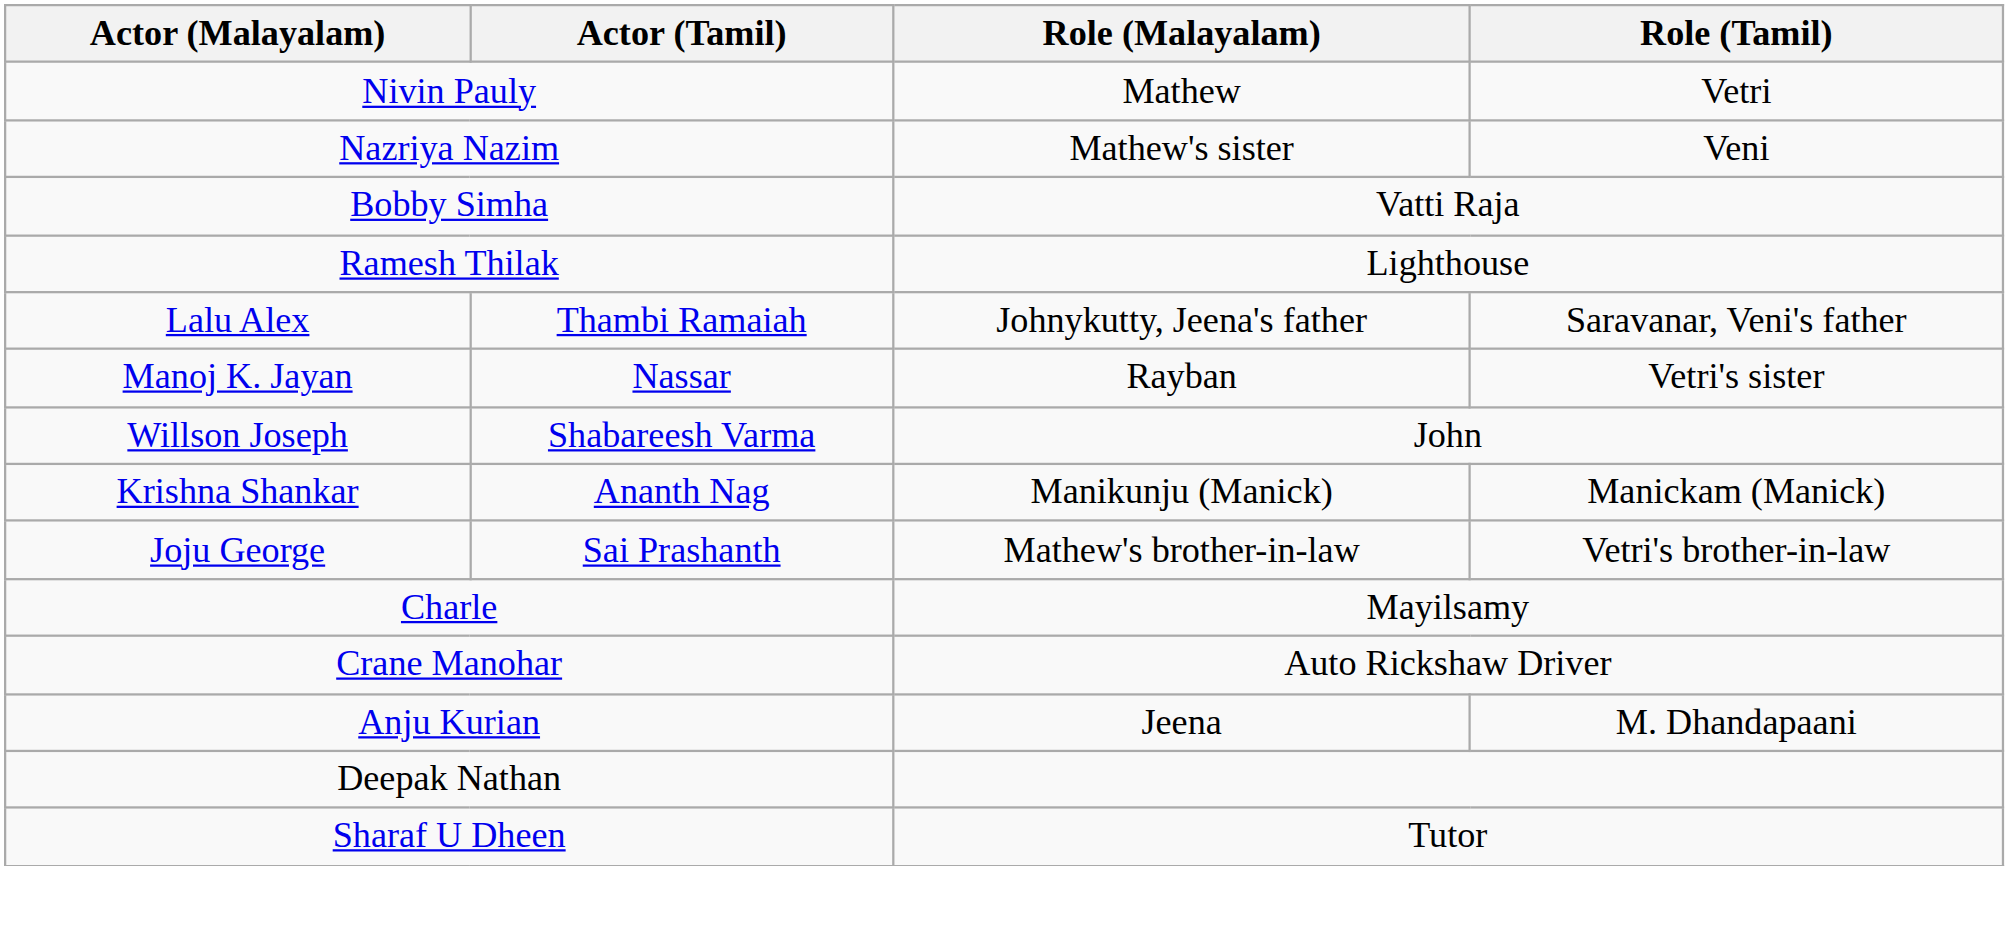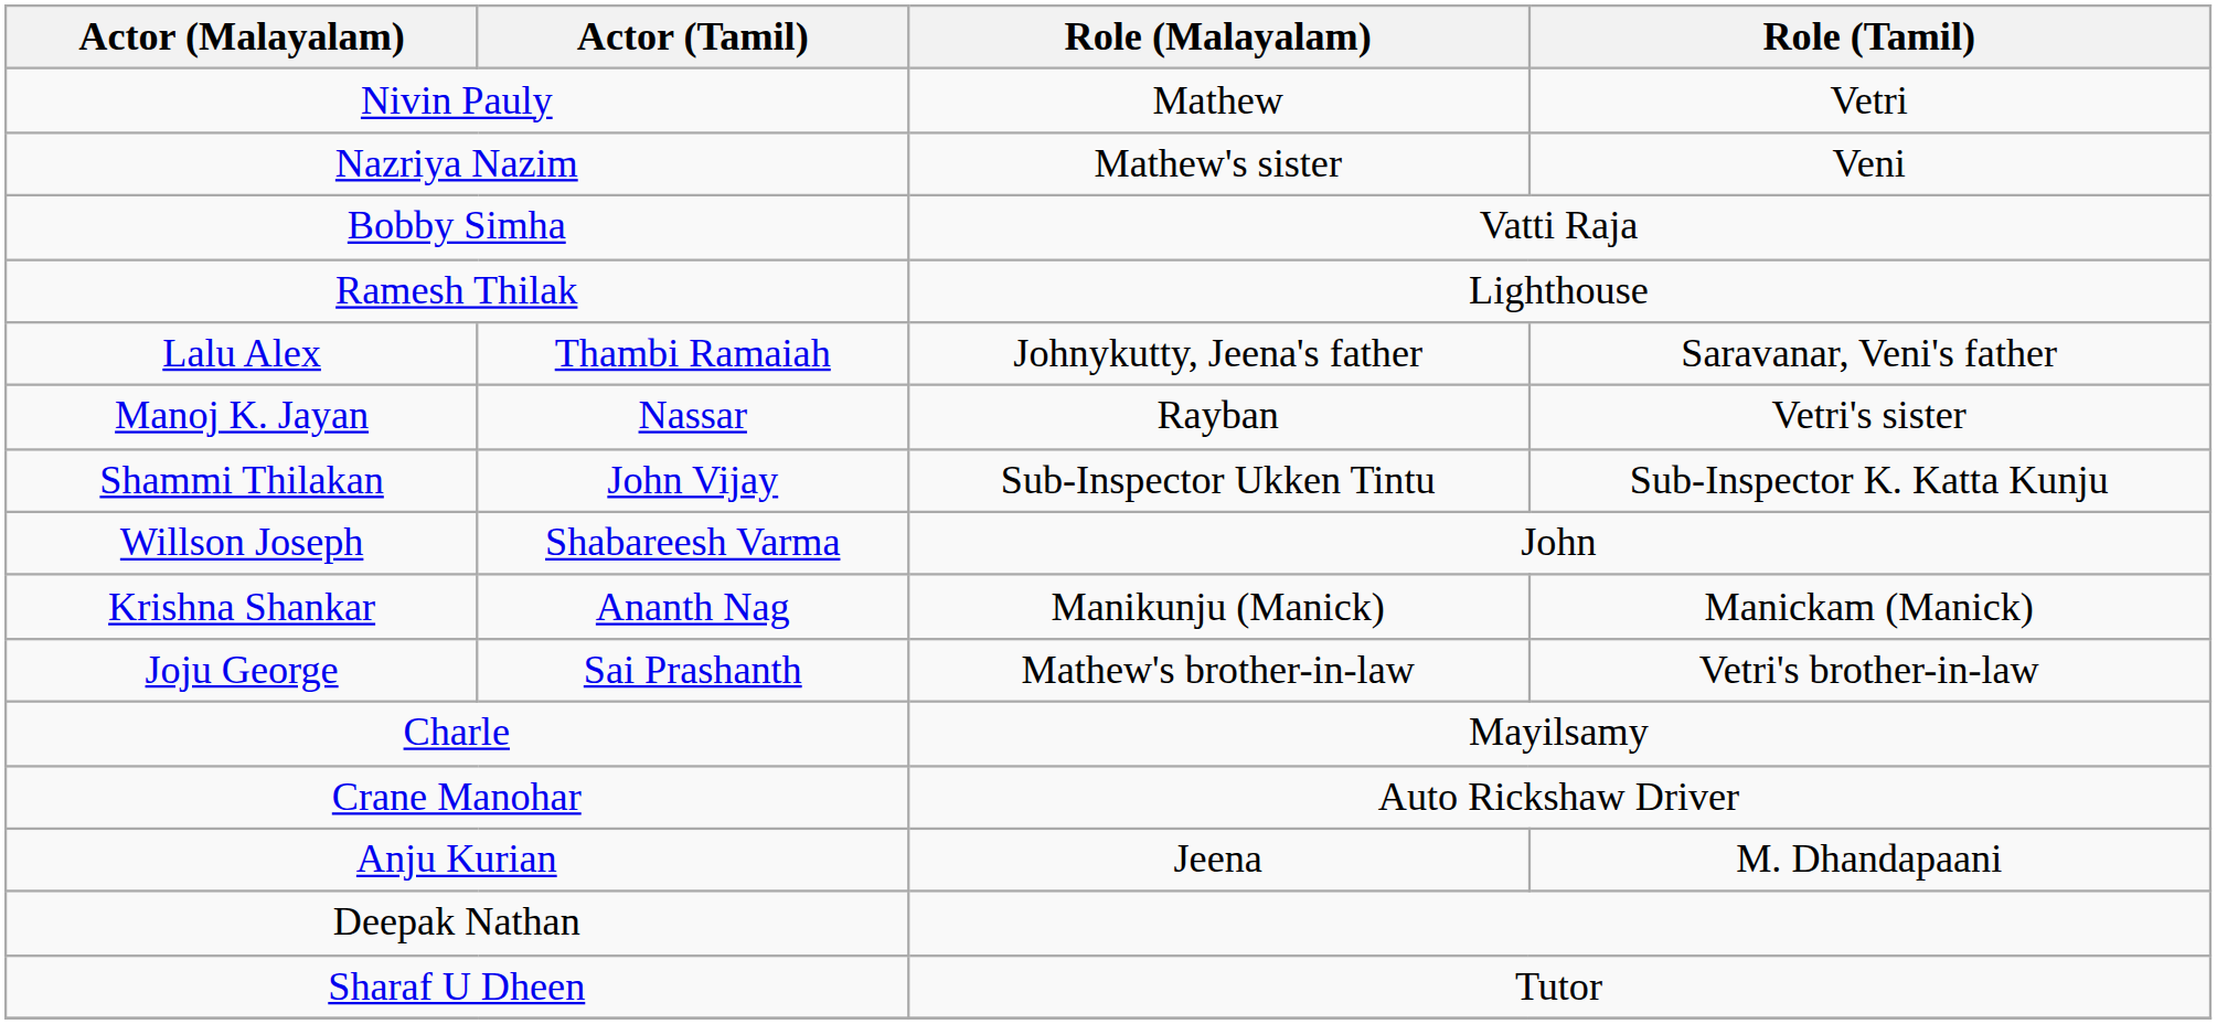+ row: Shammi Thilakan | John Vijay | Sub-Inspector Ukken Tintu | Sub-Inspector K. Katta Kunju
